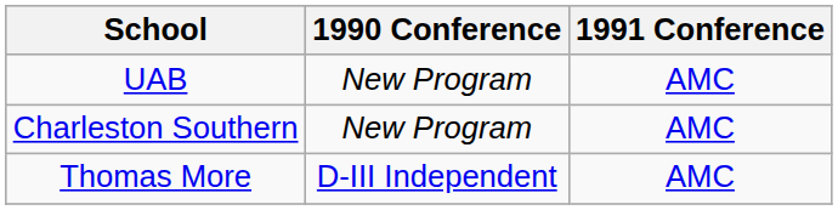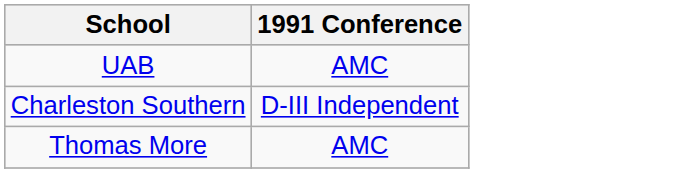- column: 1990 Conference | New Program | New Program | D-III Independent
Charleston Southern | 1991 Conference: AMC -> D-III Independent
